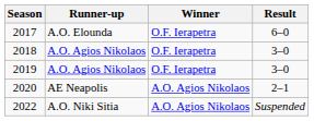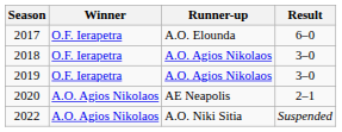columns swapped: Winner <-> Runner-up
